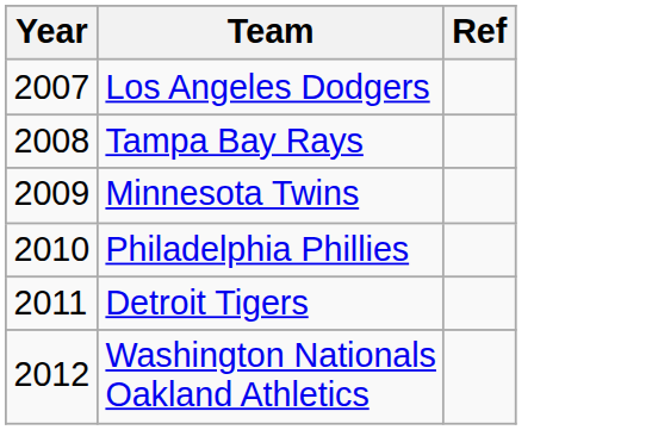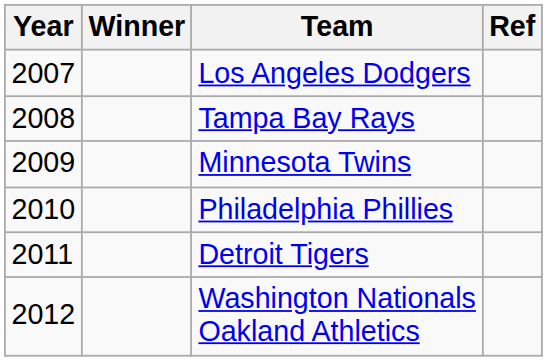+ column: Winner
